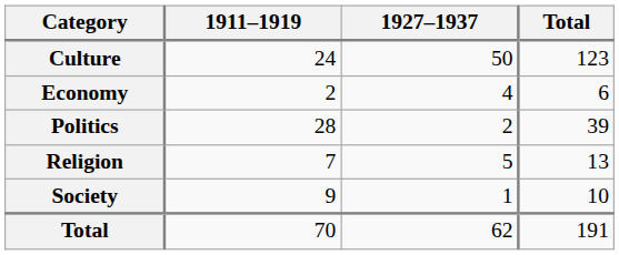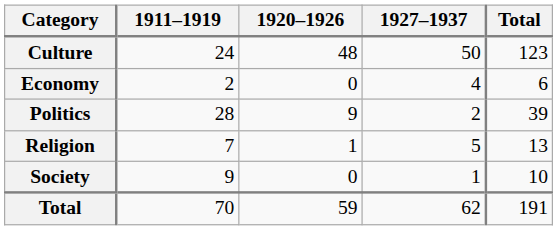+ column: 1920–1926 | 48 | 0 | 9 | 1 | 0 | 59
